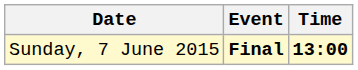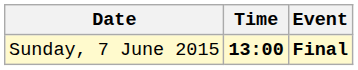columns swapped: Time <-> Event
